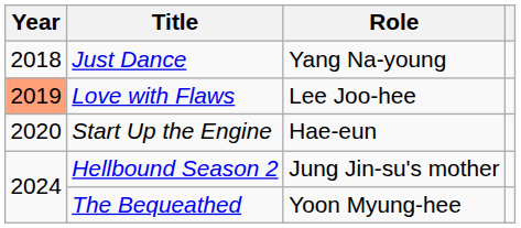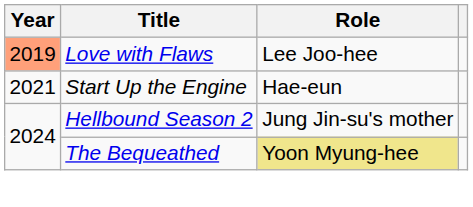- row: 2018 | Just Dance | Yang Na-young
Start Up the Engine | Year: 2020 -> 2021
The Bequeathed | Role: no background -> khaki background
